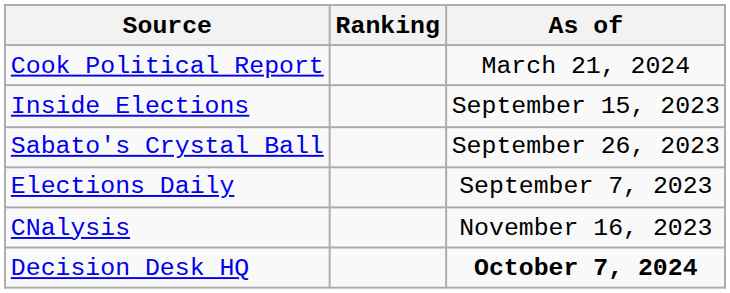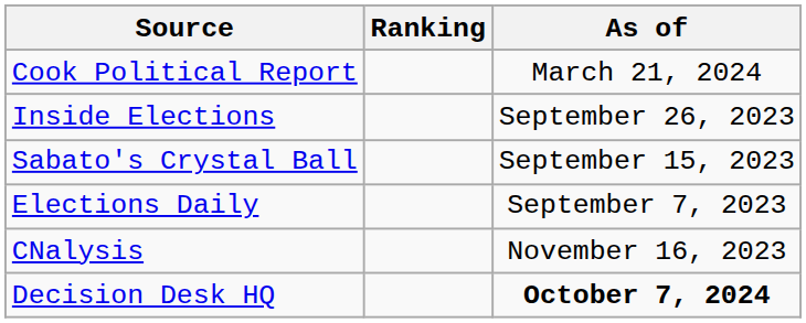Inside Elections | As of: September 15, 2023 -> September 26, 2023
Sabato's Crystal Ball | As of: September 26, 2023 -> September 15, 2023
